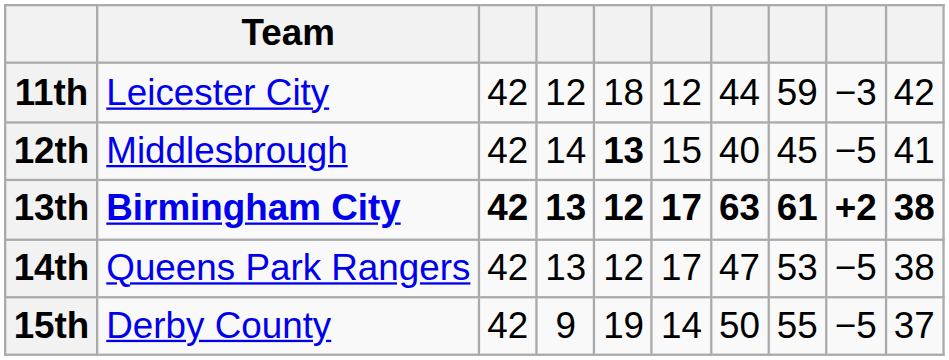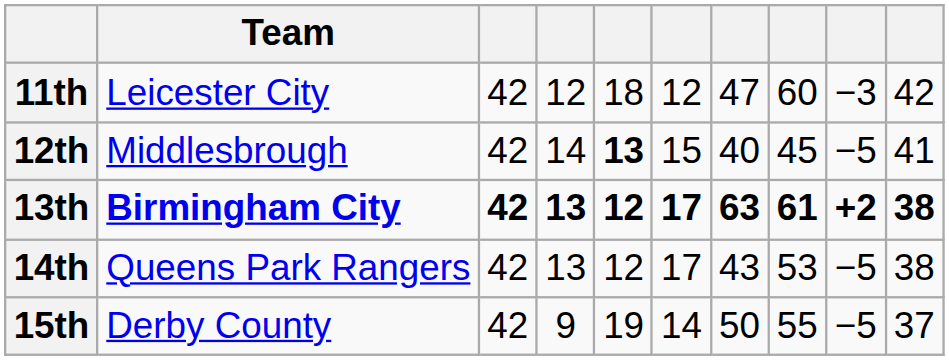11th | column 7: 44 -> 47
11th | column 8: 59 -> 60
14th | column 7: 47 -> 43
